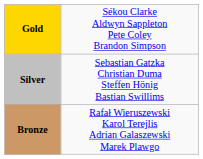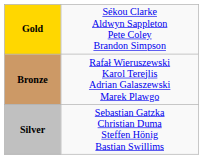rows swapped: Silver <-> Bronze
